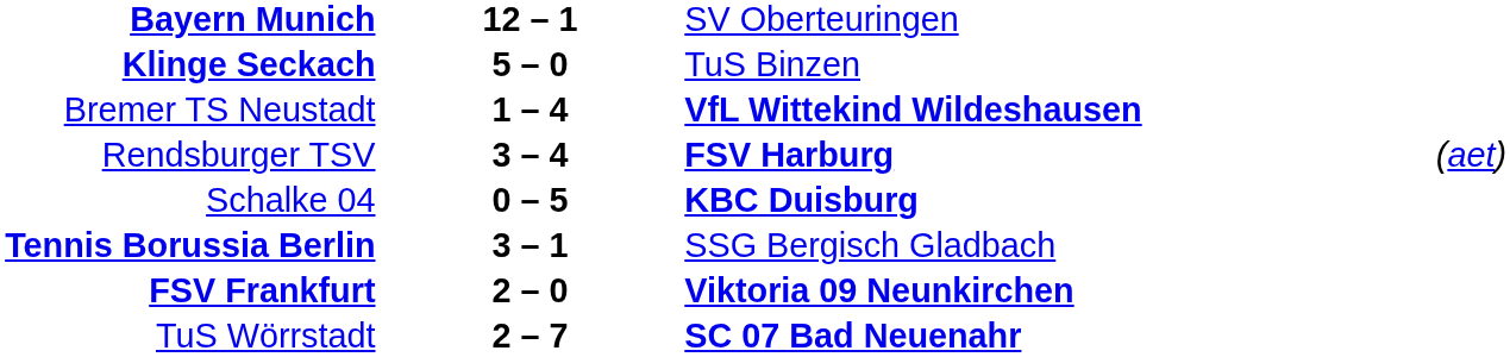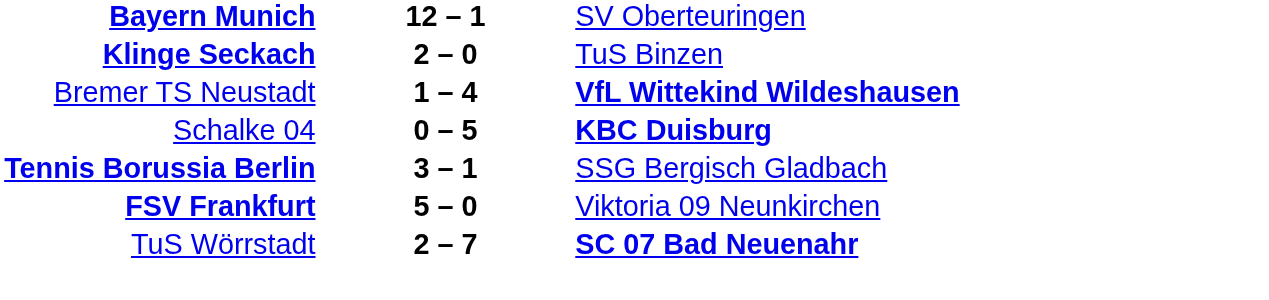Klinge Seckach | column 2: 5 – 0 -> 2 – 0
- row: Rendsburger TSV | 3 – 4 | FSV Harburg | (aet)
FSV Frankfurt | column 2: 2 – 0 -> 5 – 0
FSV Frankfurt | column 3: bold -> normal
